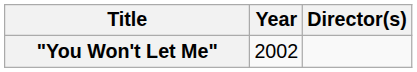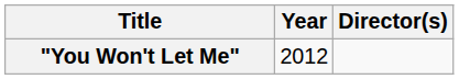"You Won't Let Me" | Year: 2002 -> 2012
